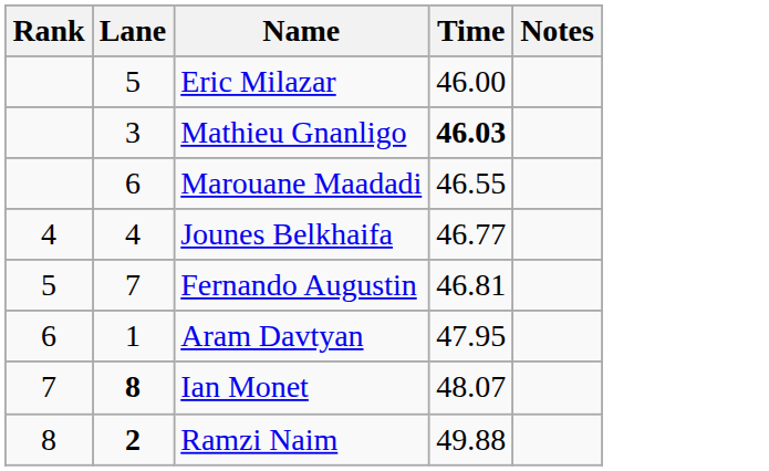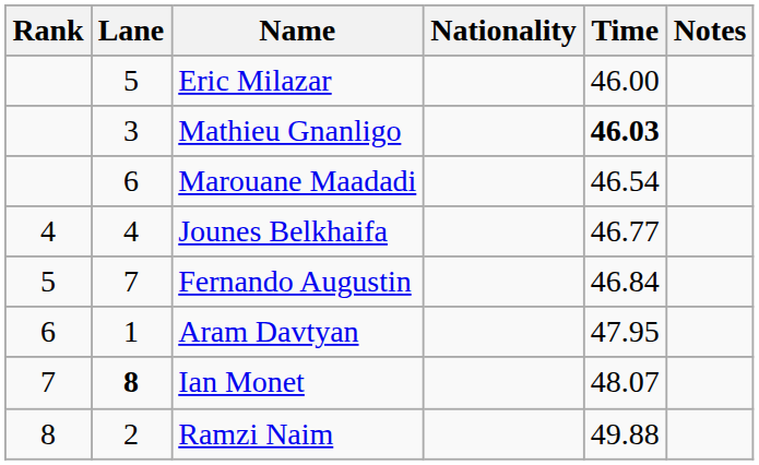+ column: Nationality
Marouane Maadadi | Time: 46.55 -> 46.54
Fernando Augustin | Time: 46.81 -> 46.84
Ramzi Naim | Lane: bold -> normal
